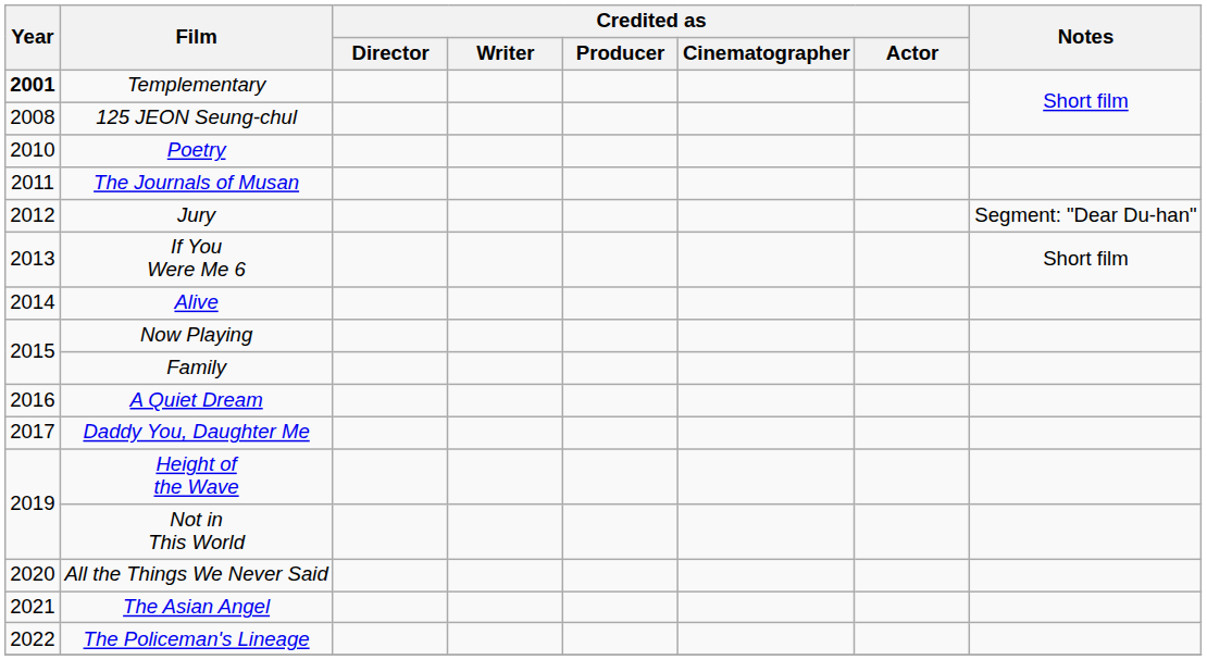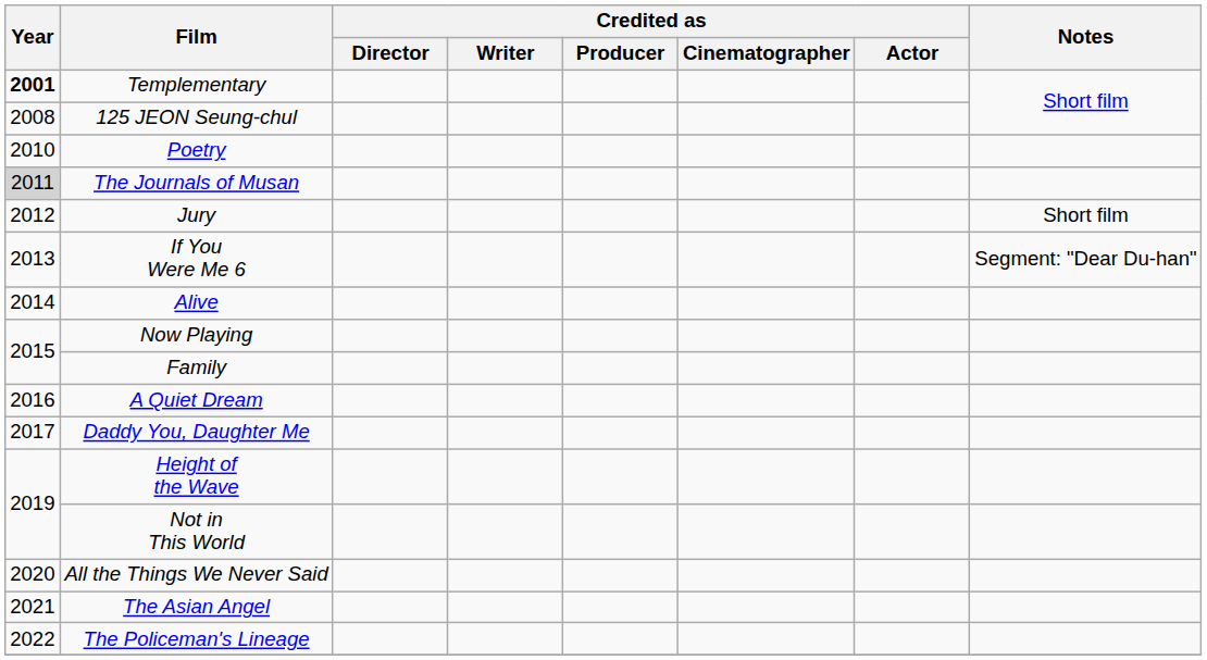The Journals of Musan | Year: no background -> lightgrey background
Jury | Notes: Segment: "Dear Du-han" -> Short film
If You Were Me 6 | Notes: Short film -> Segment: "Dear Du-han"
